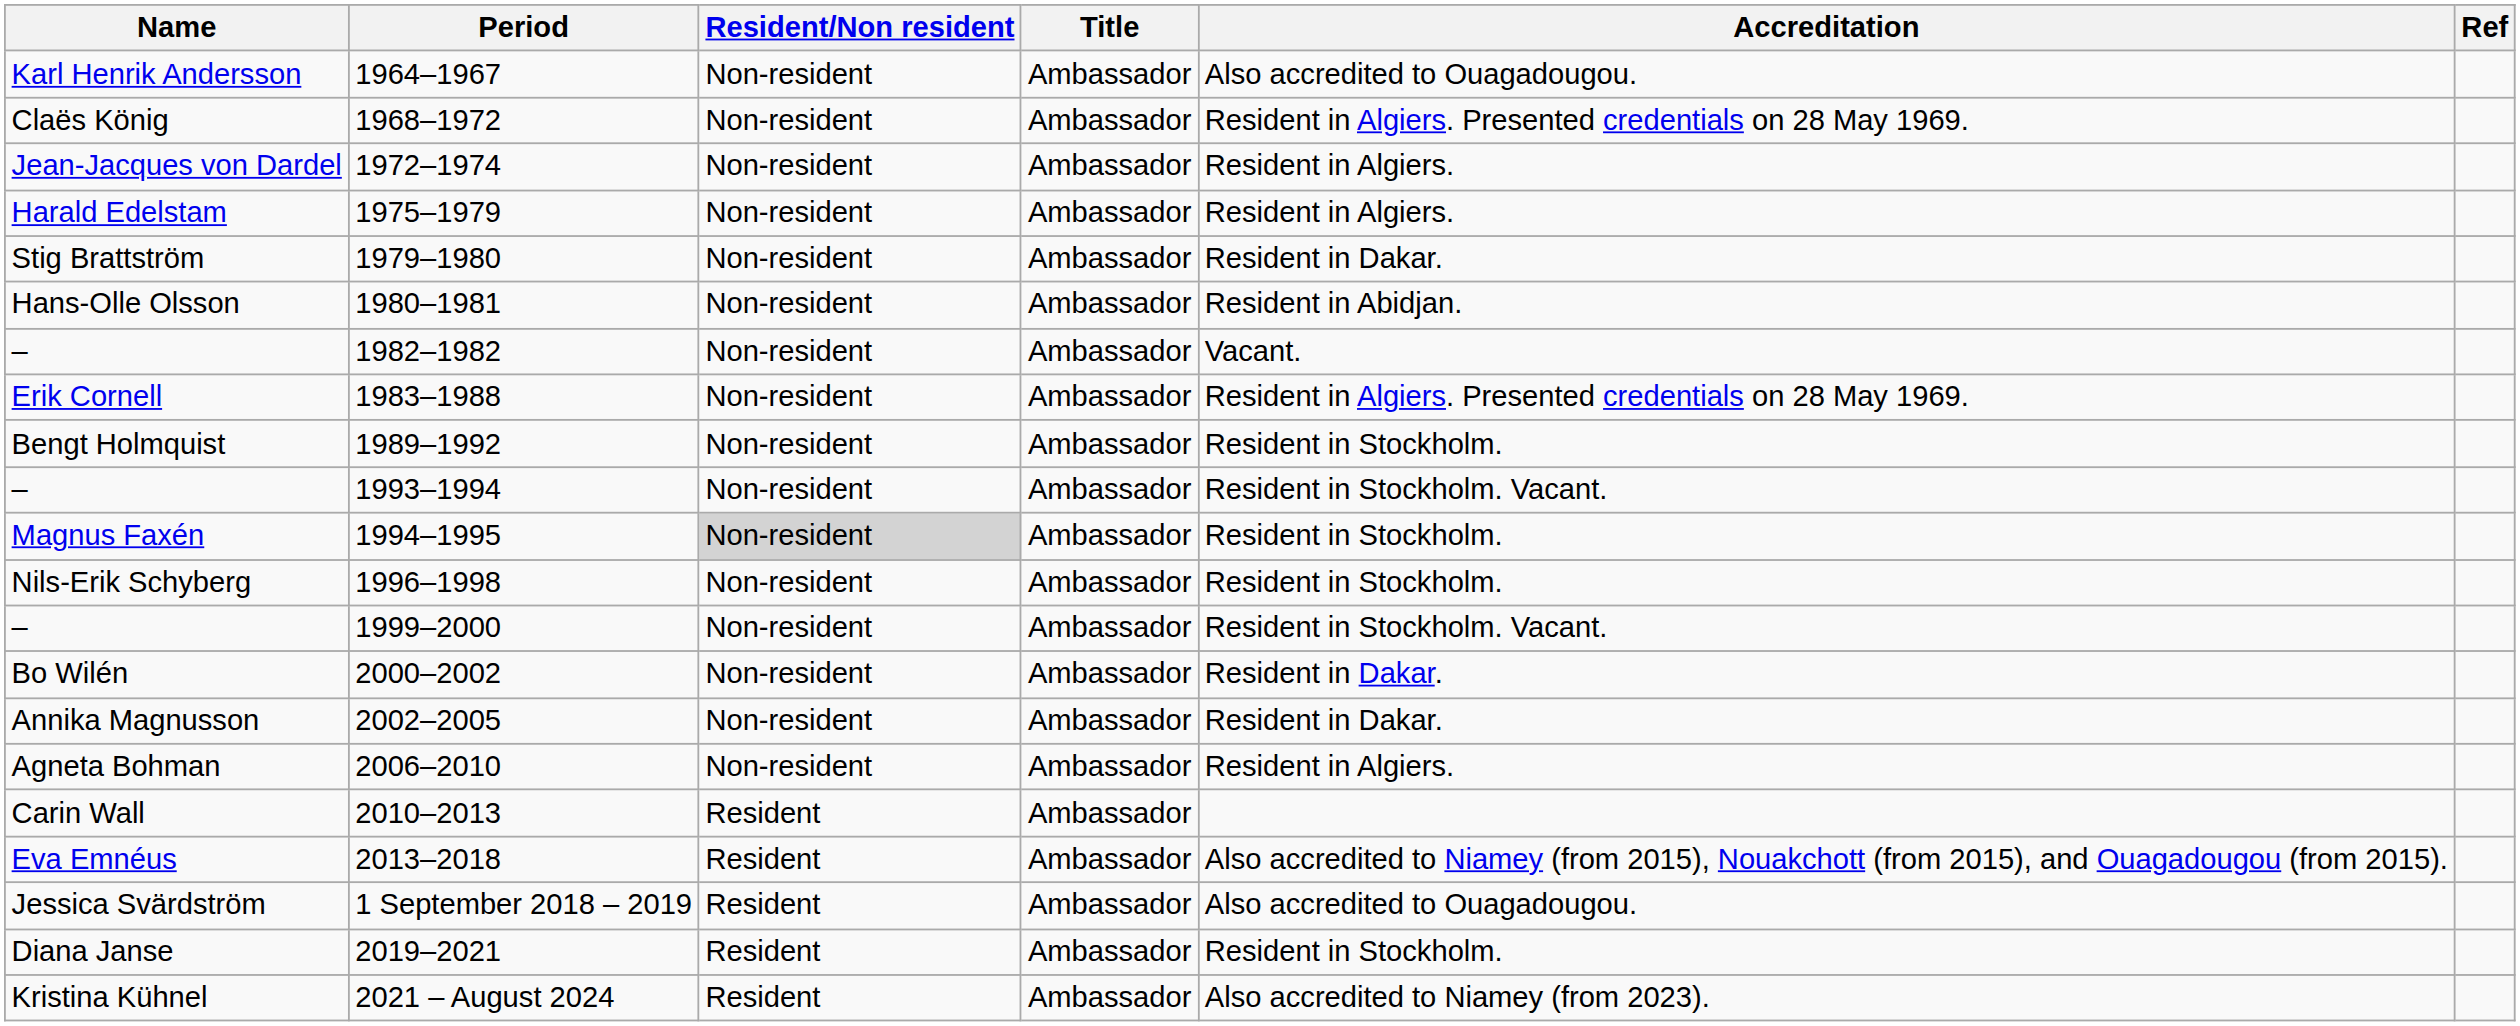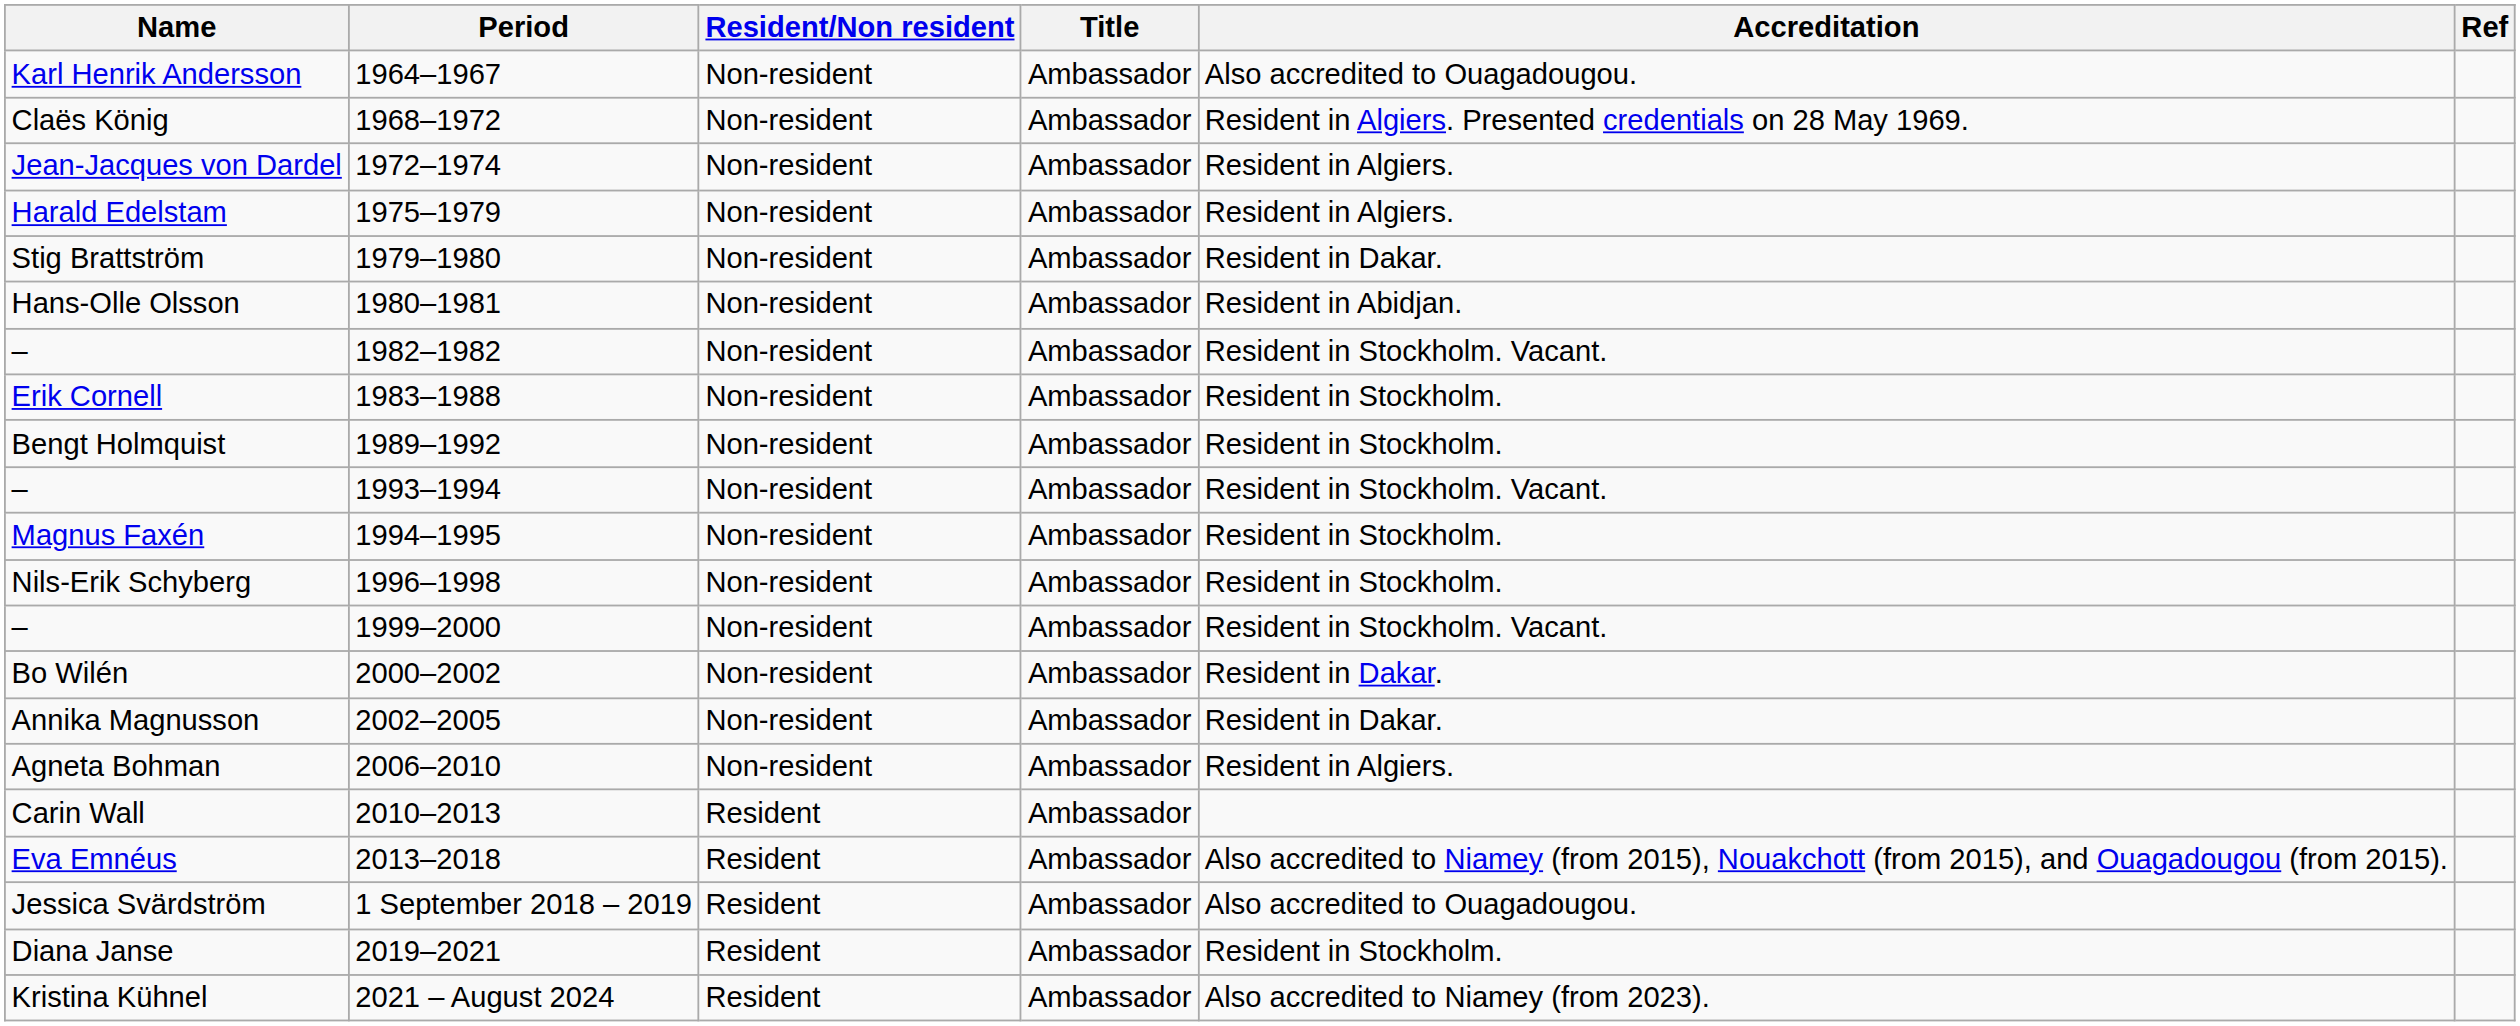– / 1982–1982 | Accreditation: Vacant. -> Resident in Stockholm. Vacant.
Erik Cornell | Accreditation: Resident in Algiers. Presented credentials on 28 May 1969. -> Resident in Stockholm.
Magnus Faxén | Resident/Non resident: lightgrey background -> no background
